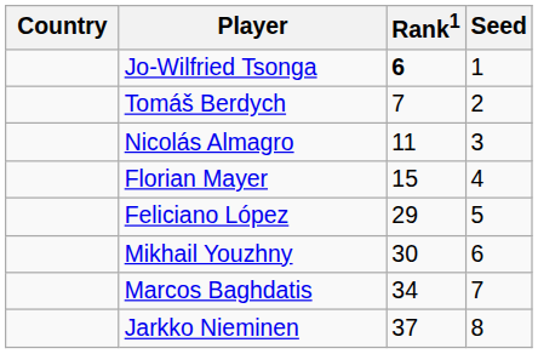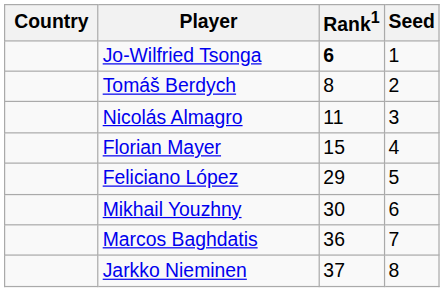Tomáš Berdych | Rank1: 7 -> 8
Marcos Baghdatis | Rank1: 34 -> 36
